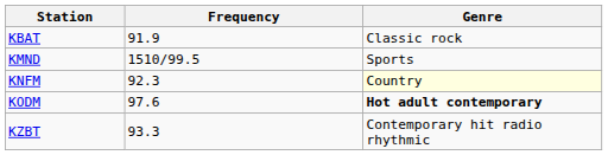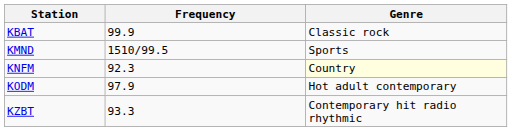KBAT | Frequency: 91.9 -> 99.9
KODM | Frequency: 97.6 -> 97.9
KODM | Genre: bold -> normal
